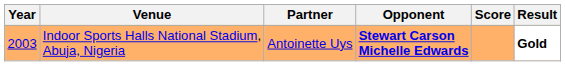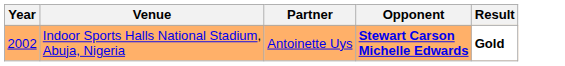- column: Score
Indoor Sports Halls National Stadium, Abuja, Nigeria | Year: 2003 -> 2002
